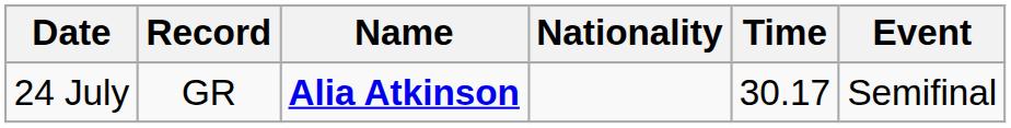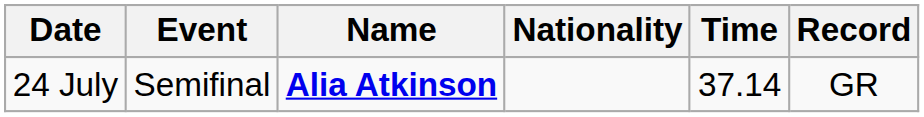columns swapped: Event <-> Record
24 July | Time: 30.17 -> 37.14
